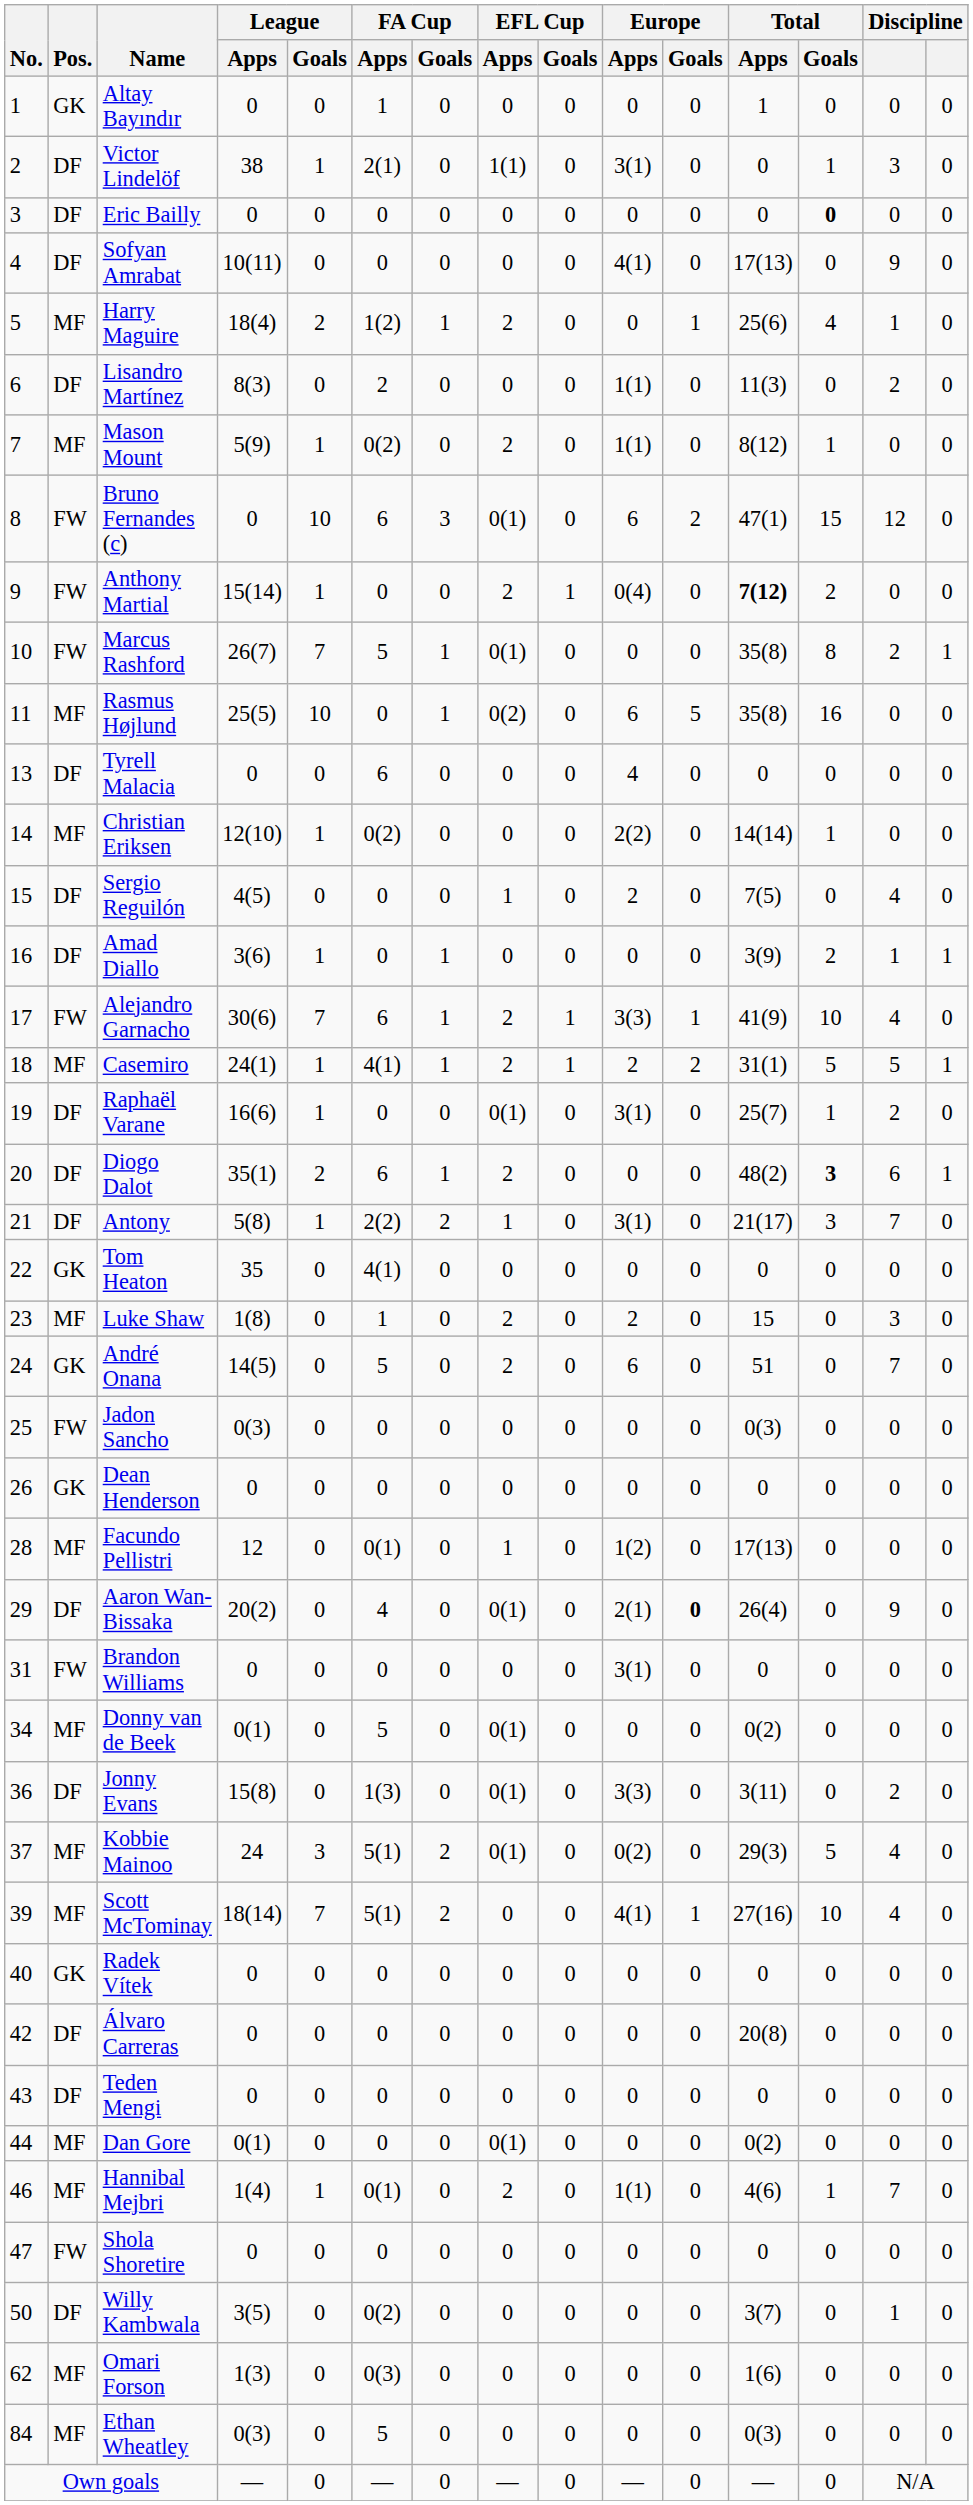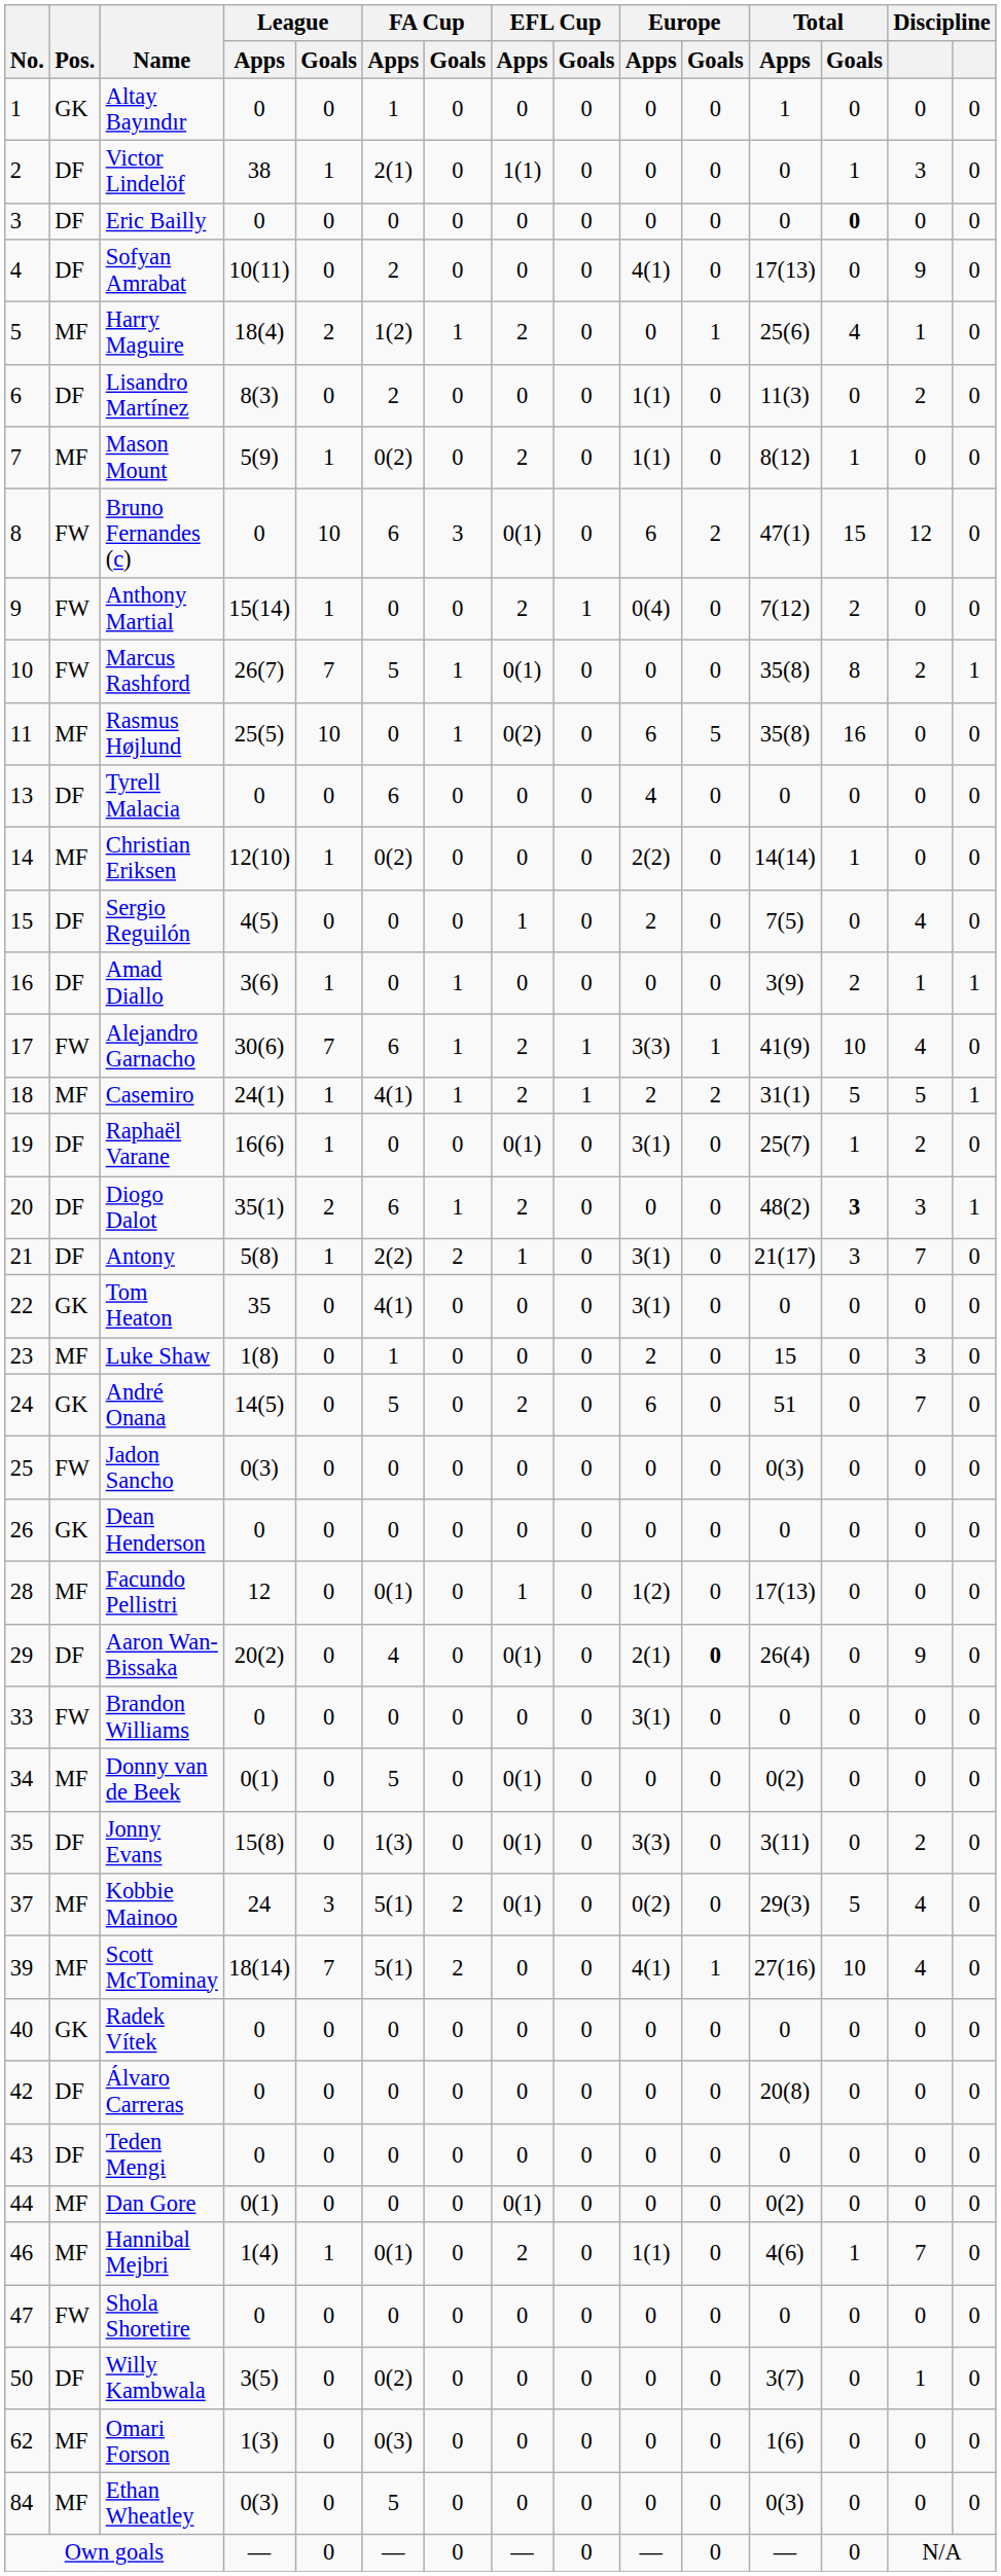Victor Lindelöf | Europe / Apps: 3(1) -> 0
Sofyan Amrabat | FA Cup / Apps: 0 -> 2
Anthony Martial | Total / Apps: bold -> normal
Diogo Dalot | column 14: 6 -> 3
Tom Heaton | Europe / Apps: 0 -> 3(1)
Luke Shaw | EFL Cup / Apps: 2 -> 0
Brandon Williams | No.: 31 -> 33
Jonny Evans | No.: 36 -> 35
